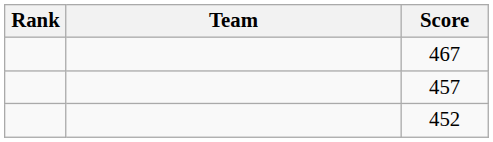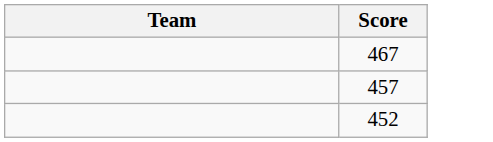- column: Rank
